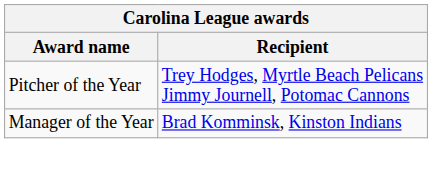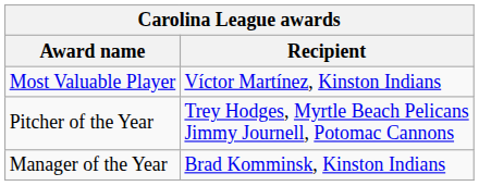+ row: Most Valuable Player | Víctor Martínez, Kinston Indians
